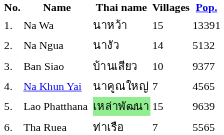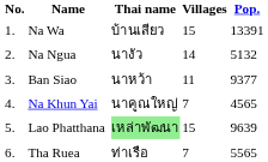Na Wa | Thai name: นาหว้า -> บ้านเสียว
Ban Siao | Thai name: บ้านเสียว -> นาหว้า
Ban Siao | Villages: 10 -> 11
